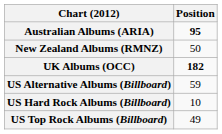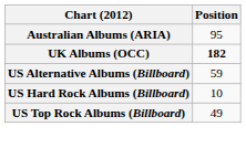Australian Albums (ARIA) | Position: bold -> normal
- row: New Zealand Albums (RMNZ) | 50
